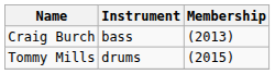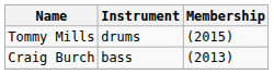rows swapped: Craig Burch <-> Tommy Mills
